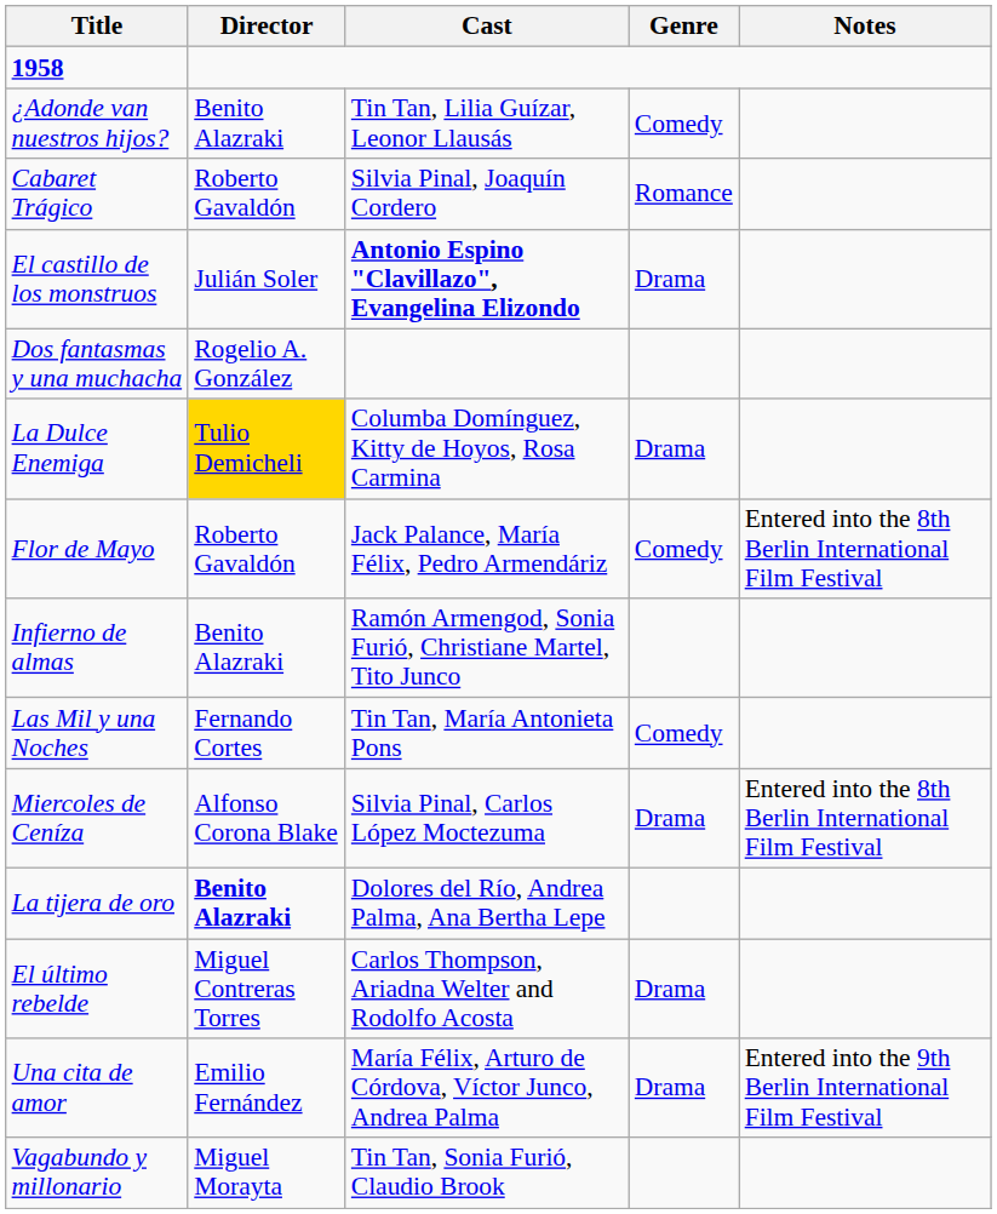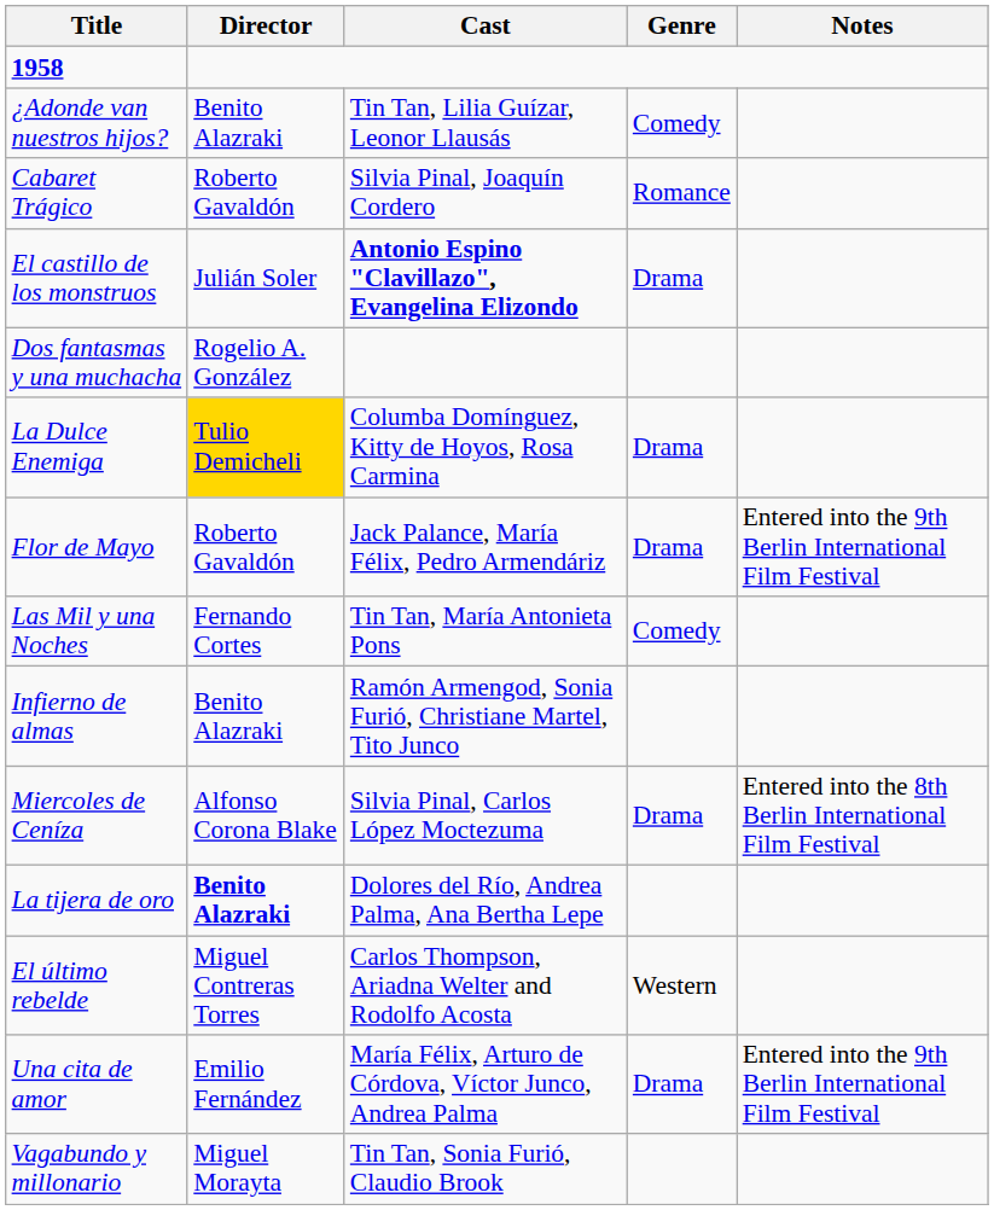Flor de Mayo | Genre: Comedy -> Drama
Flor de Mayo | Notes: Entered into the 8th Berlin International Film Festival -> Entered into the 9th Berlin International Film Festival
rows swapped: Infierno de almas <-> Las Mil y una Noches
El último rebelde | Genre: Drama -> Western
